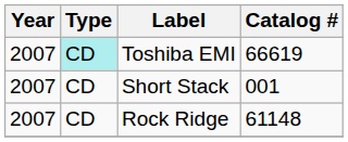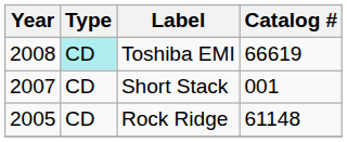Toshiba EMI | Year: 2007 -> 2008
Rock Ridge | Year: 2007 -> 2005
